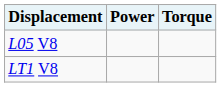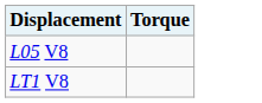- column: Power
